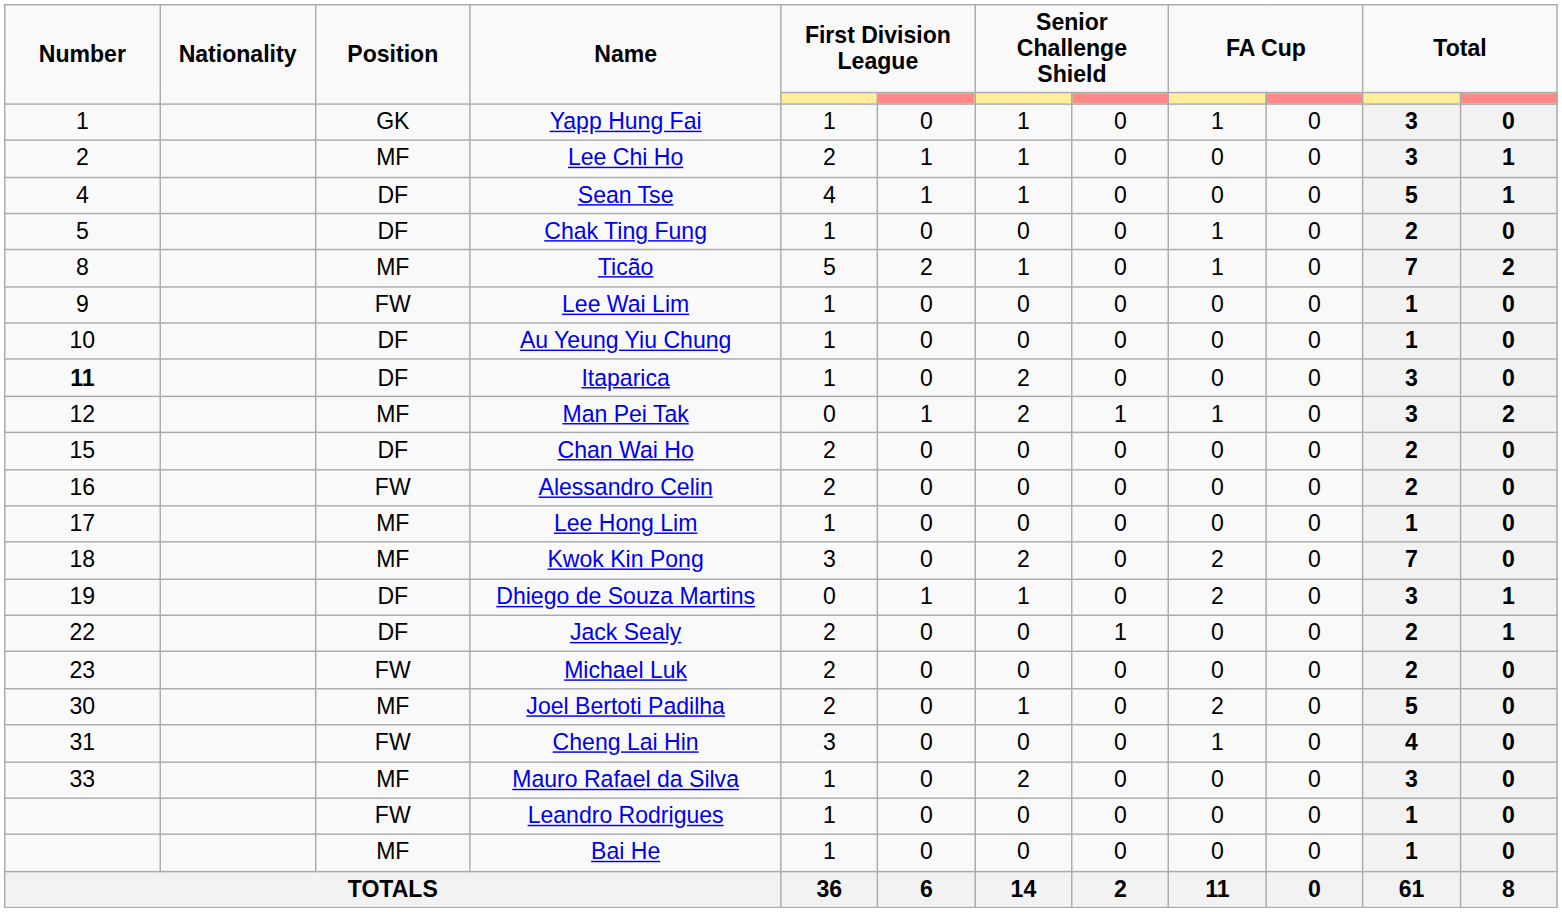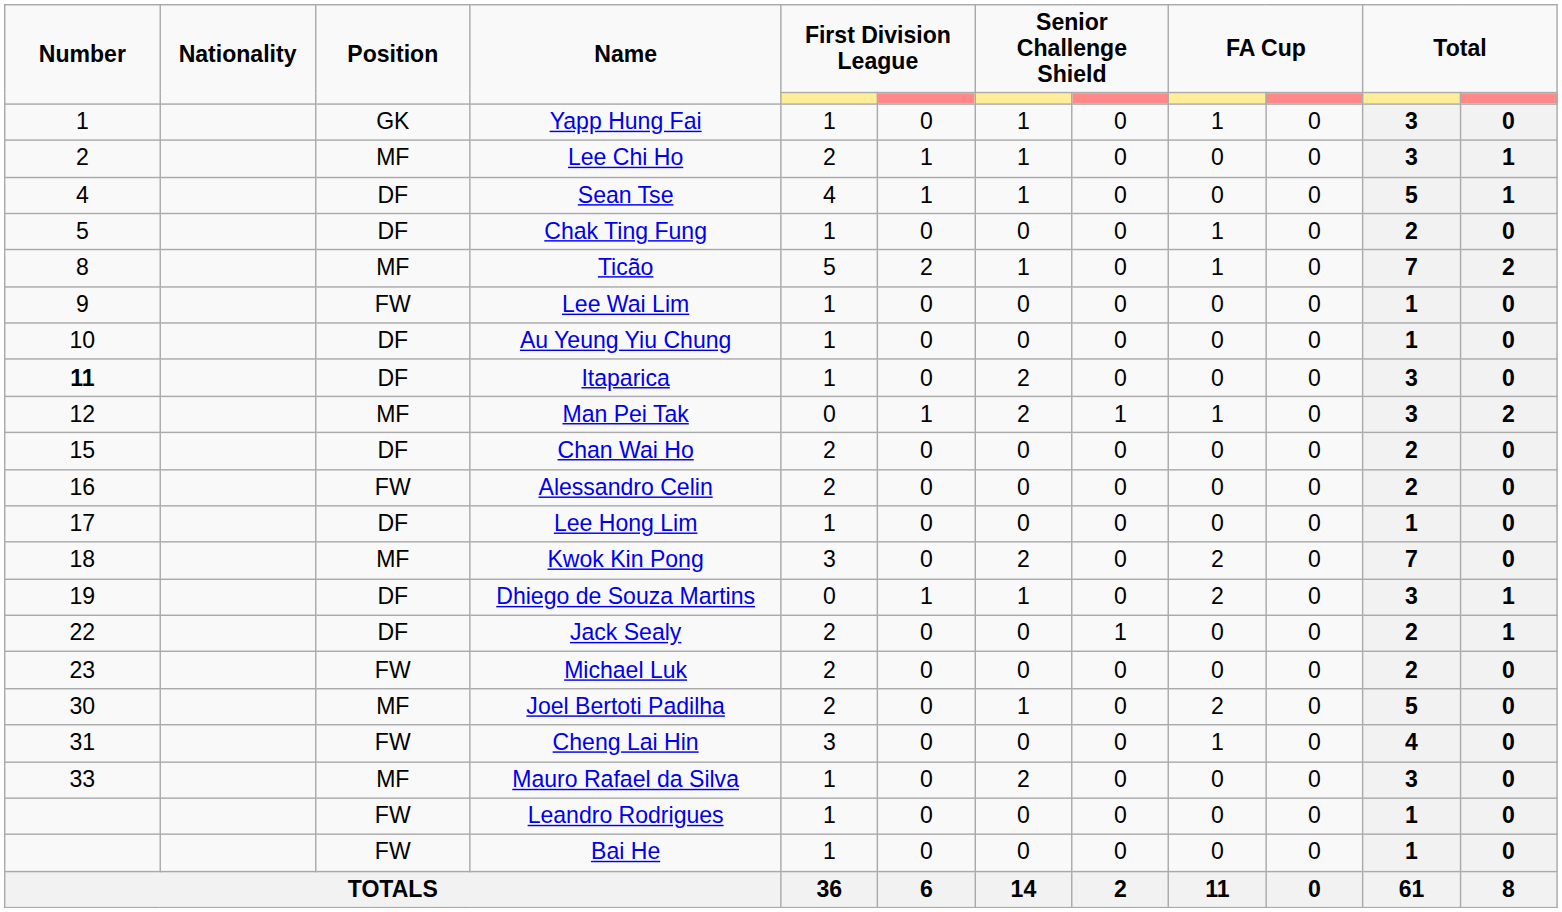Lee Hong Lim | Position: MF -> DF
Bai He | Position: MF -> FW
